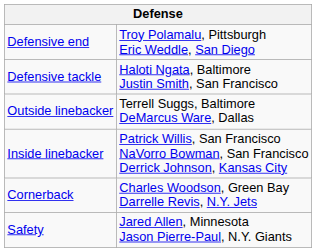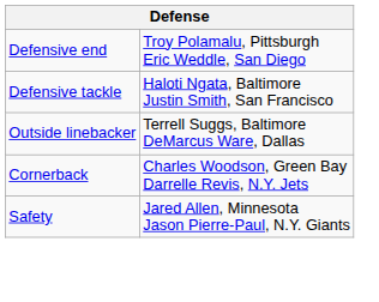- row: Inside linebacker | Patrick Willis, San Francisco NaVorro Bowman, San Francisco Derrick Johnson, Kansas City
